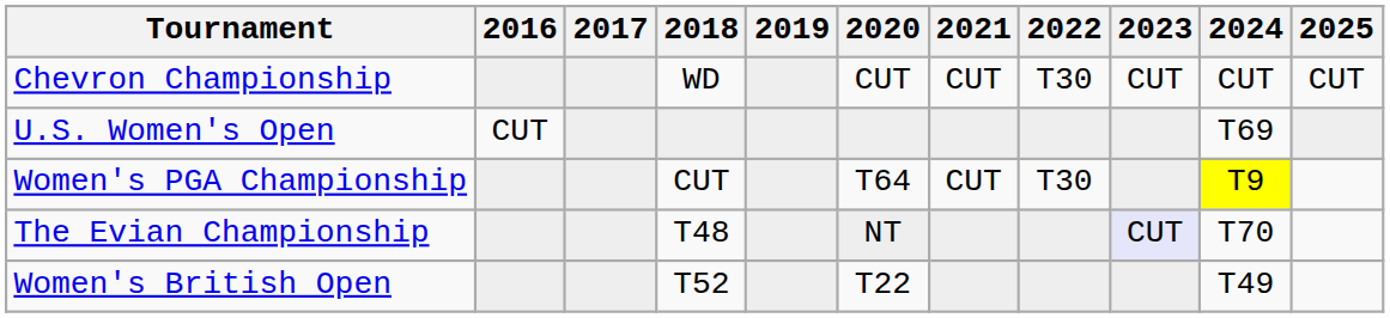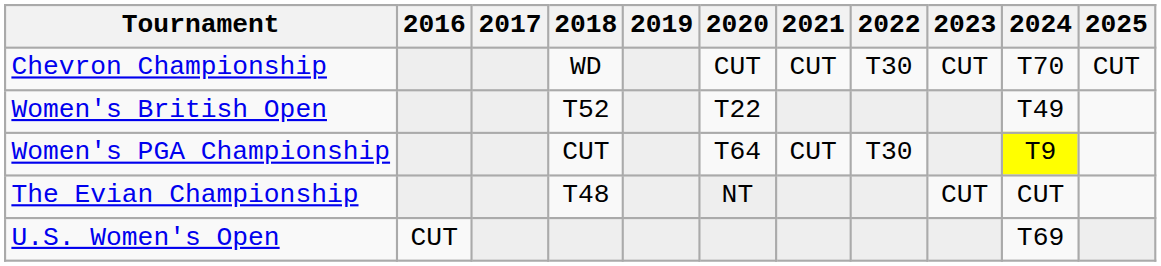Chevron Championship | 2024: CUT -> T70
rows swapped: U.S. Women's Open <-> Women's British Open
The Evian Championship | 2023: lavender background -> no background
The Evian Championship | 2024: T70 -> CUT
